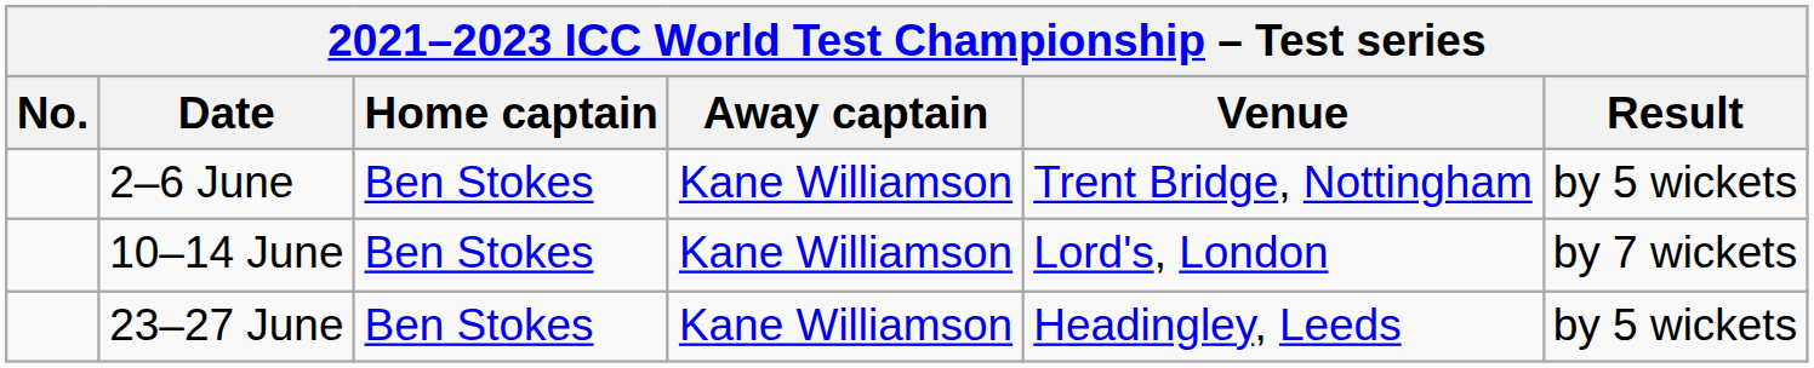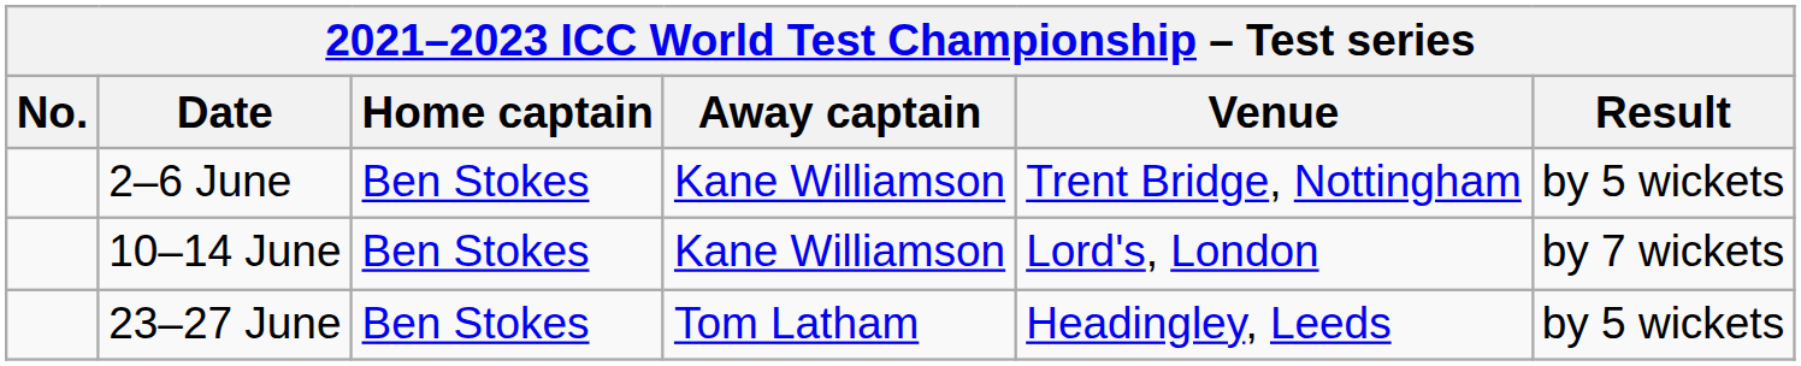23–27 June | Away captain: Kane Williamson -> Tom Latham
